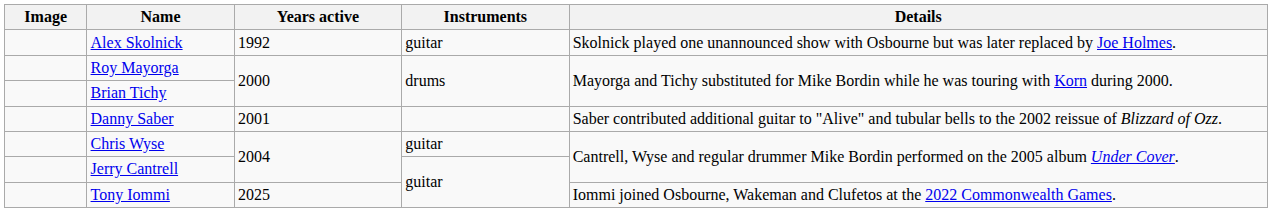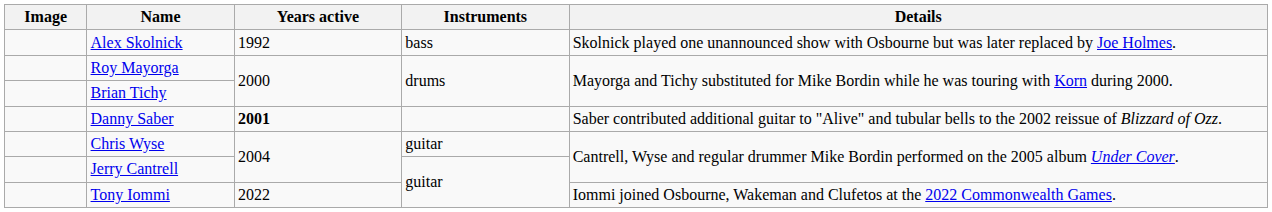Alex Skolnick | Instruments: guitar -> bass
Danny Saber | Years active: normal -> bold
Tony Iommi | Years active: 2025 -> 2022
